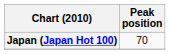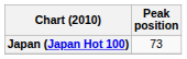Japan (Japan Hot 100) | Peak position: 70 -> 73
